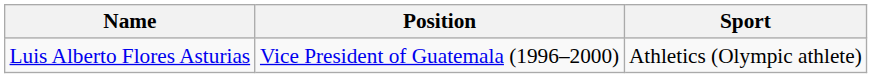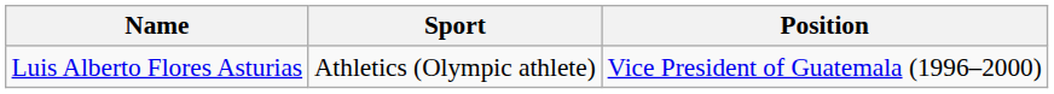columns swapped: Sport <-> Position
